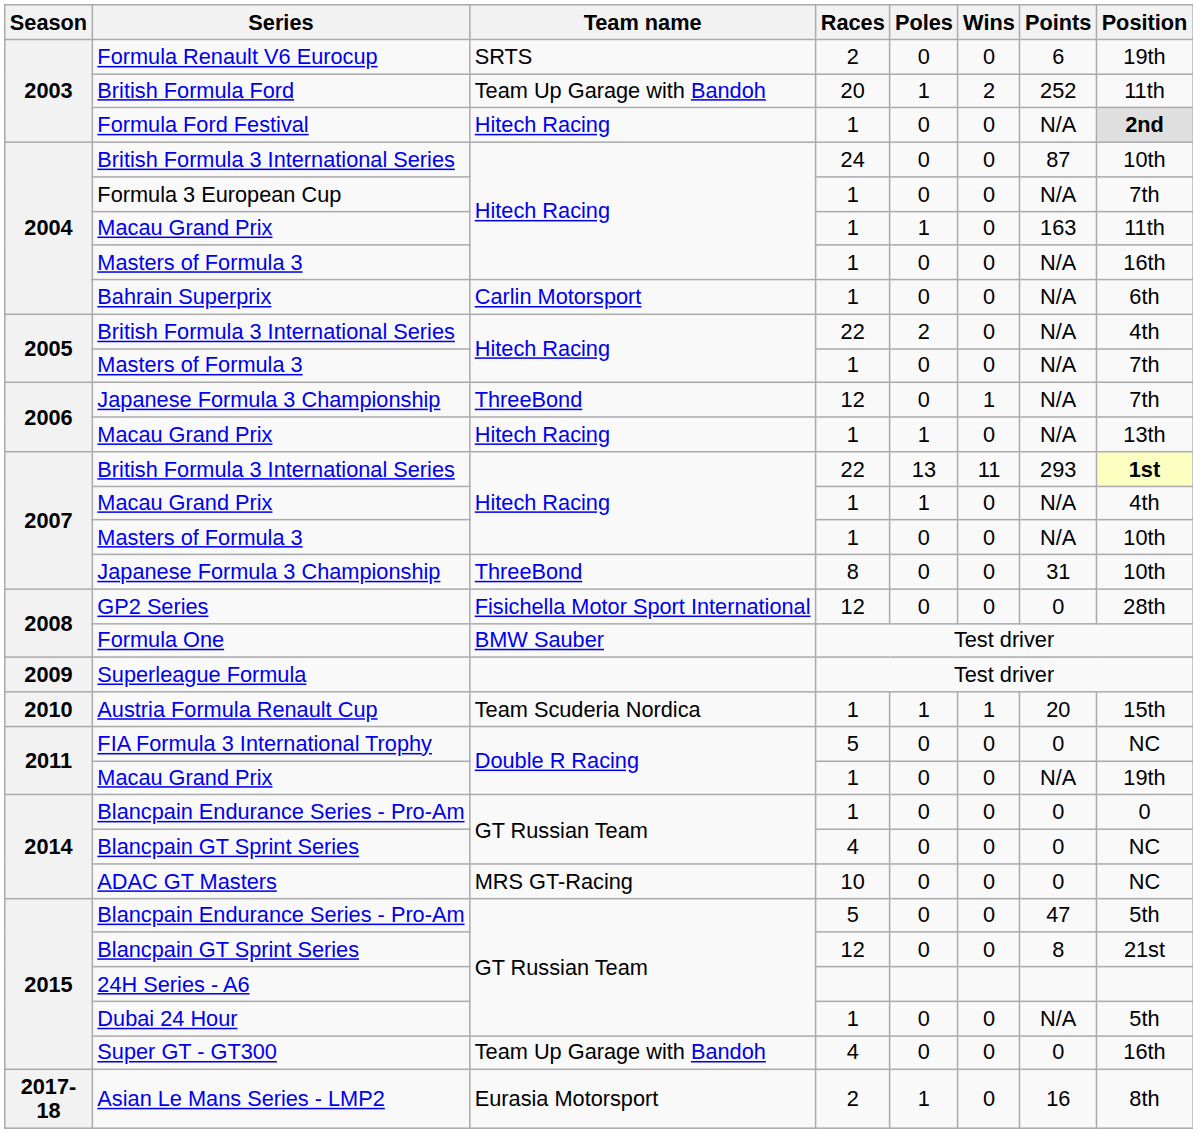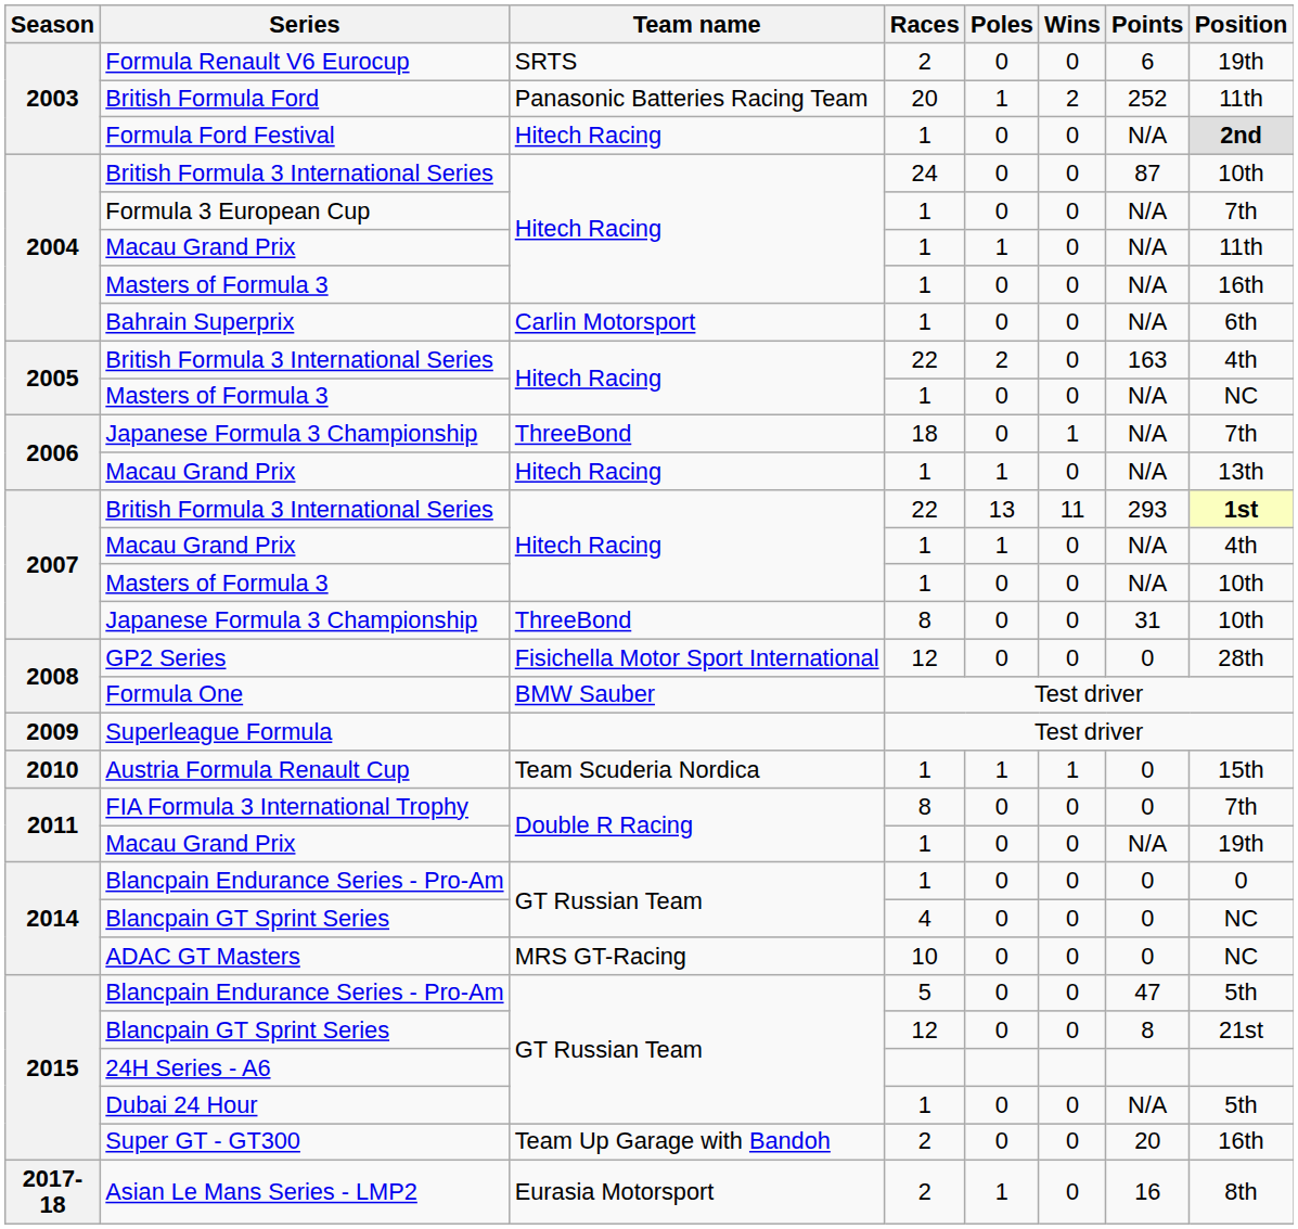British Formula Ford | Team name: Team Up Garage with Bandoh -> Panasonic Batteries Racing Team
2004 / Macau Grand Prix | Points: 163 -> N/A
2005 / British Formula 3 International Series | Points: N/A -> 163
2005 / Masters of Formula 3 | Position: 7th -> NC
2006 / Japanese Formula 3 Championship | Races: 12 -> 18
Austria Formula Renault Cup | Points: 20 -> 0
FIA Formula 3 International Trophy | Races: 5 -> 8
FIA Formula 3 International Trophy | Position: NC -> 7th
Super GT - GT300 | Races: 4 -> 2
Super GT - GT300 | Points: 0 -> 20
